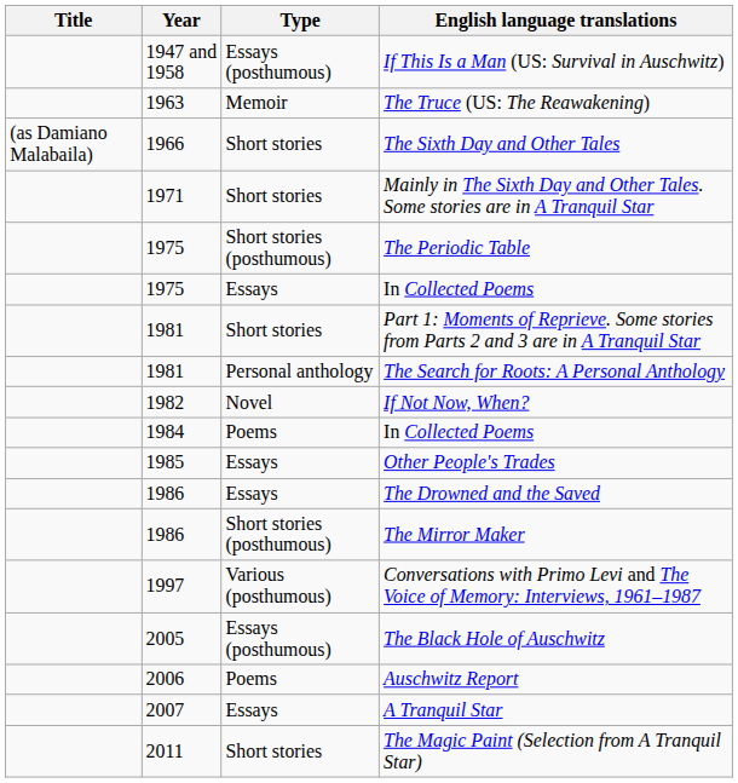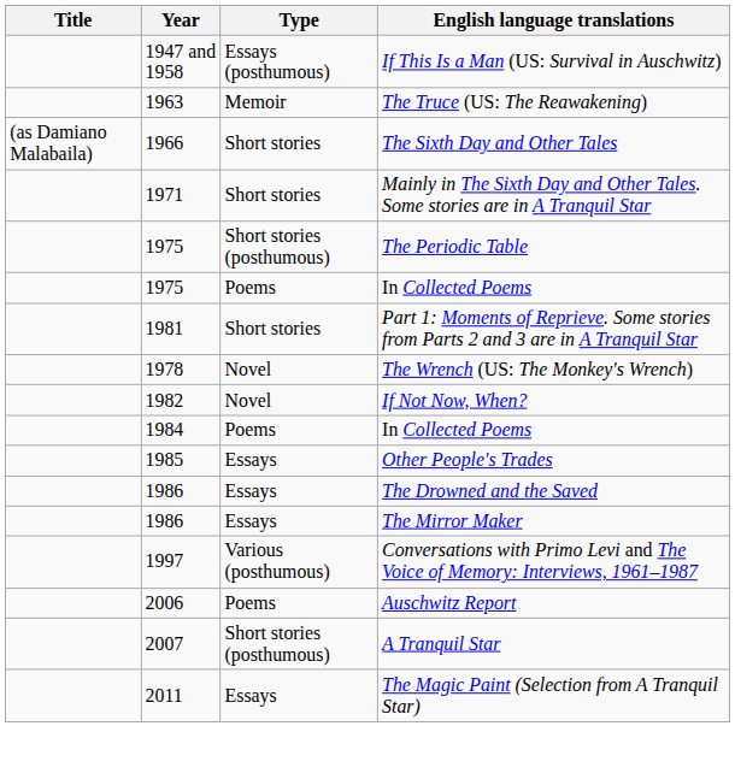1975 / In Collected Poems | Type: Essays -> Poems
+ row: 1978 | Novel | The Wrench (US: The Monkey's Wrench)
- row: 1981 | Personal anthology | The Search for Roots: A Personal Anthology
The Mirror Maker | Type: Short stories (posthumous) -> Essays
- row: 2005 | Essays (posthumous) | The Black Hole of Auschwitz
A Tranquil Star | Type: Essays -> Short stories (posthumous)
The Magic Paint (Selection from A Tranquil Star) | Type: Short stories -> Essays
